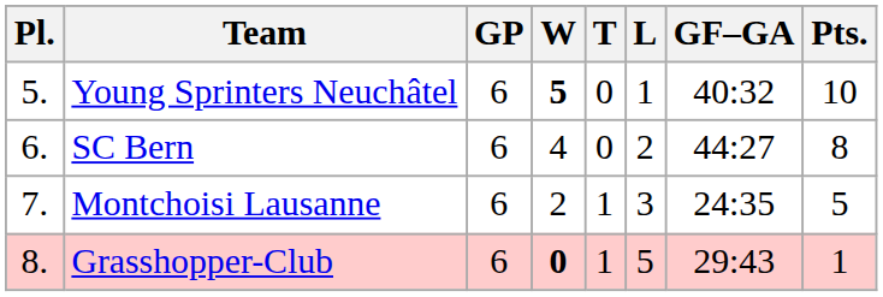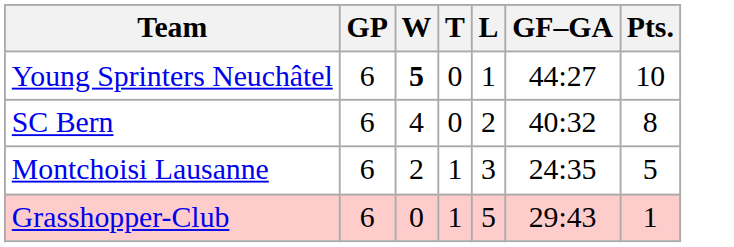- column: Pl. | 5. | 6. | 7. | 8.
Young Sprinters Neuchâtel | GF–GA: 40:32 -> 44:27
SC Bern | GF–GA: 44:27 -> 40:32
Grasshopper-Club | W: bold -> normal
